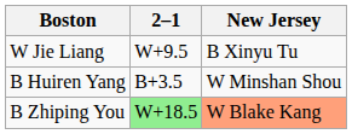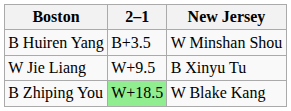rows swapped: B Huiren Yang <-> W Jie Liang
B Zhiping You | New Jersey: lightsalmon background -> no background
